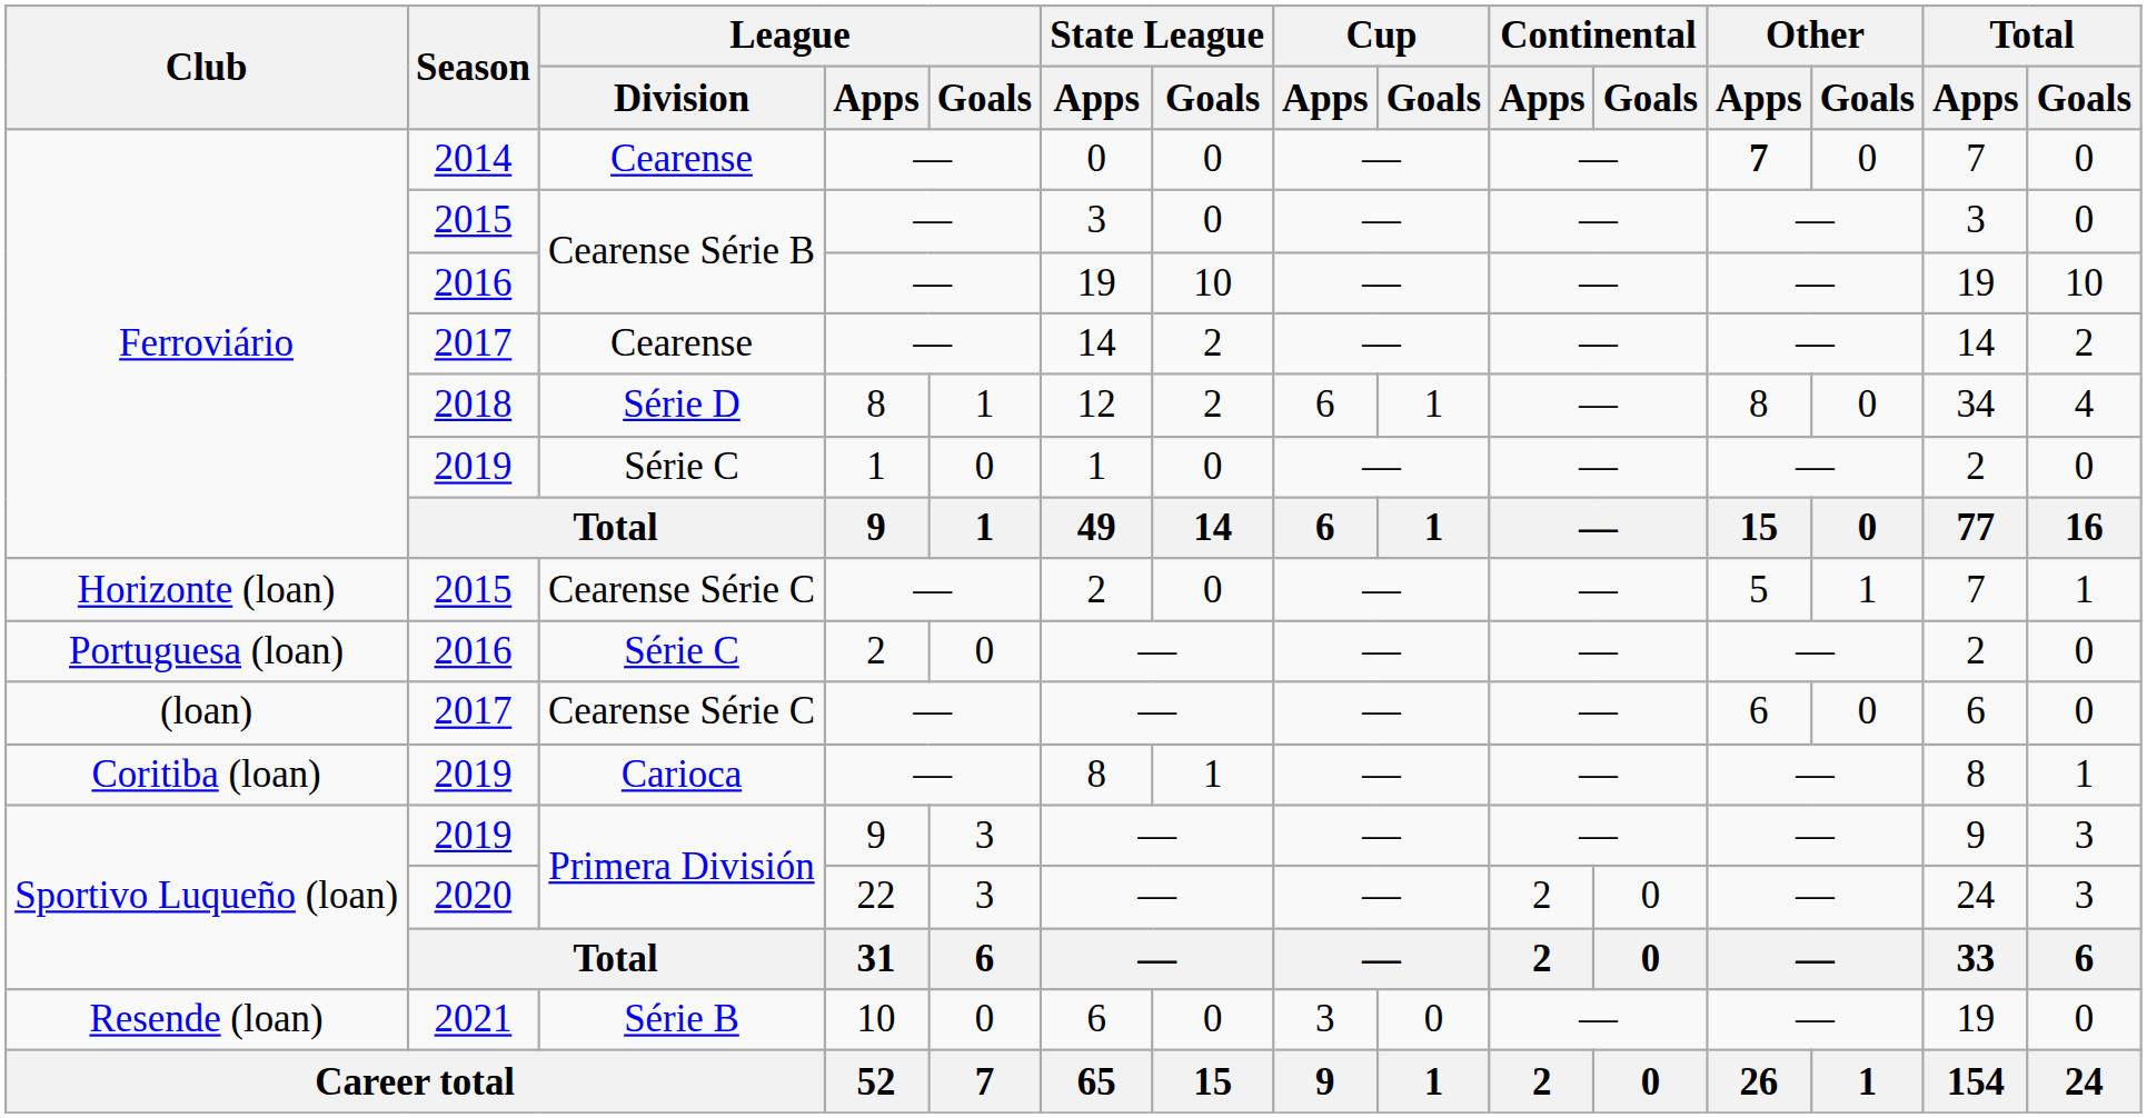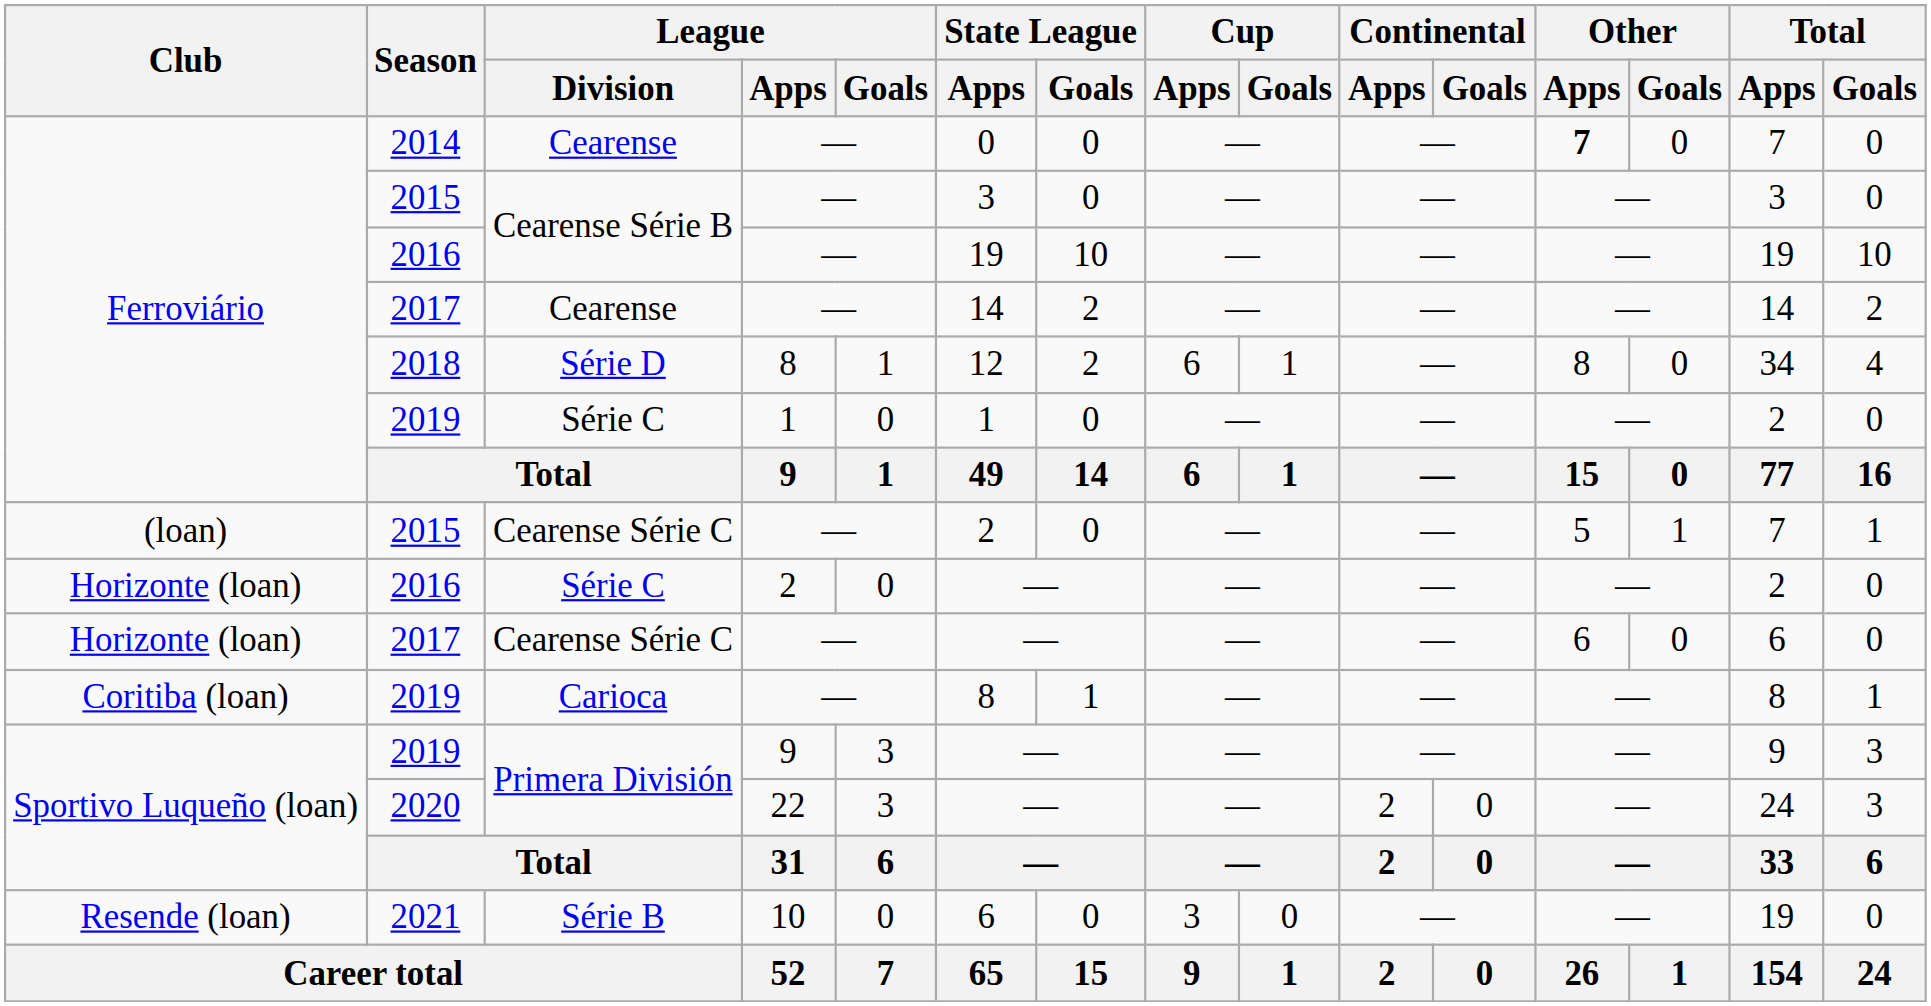2015 / Cearense Série C | Club: Horizonte (loan) -> (loan)
2016 / Série C | Club: Portuguesa (loan) -> Horizonte (loan)
2017 / Cearense Série C | Club: (loan) -> Horizonte (loan)
